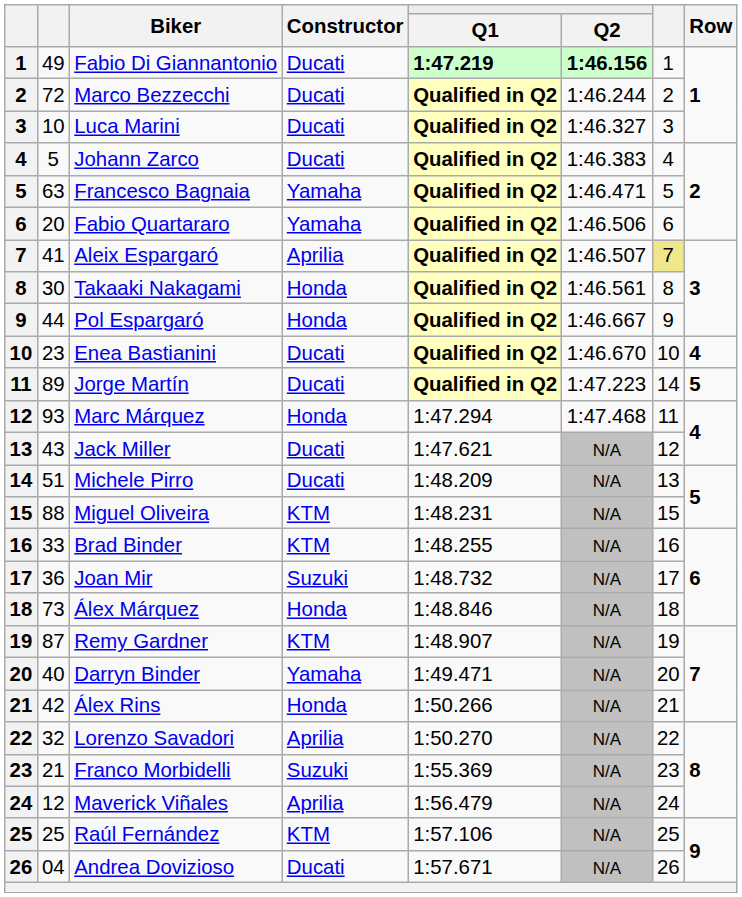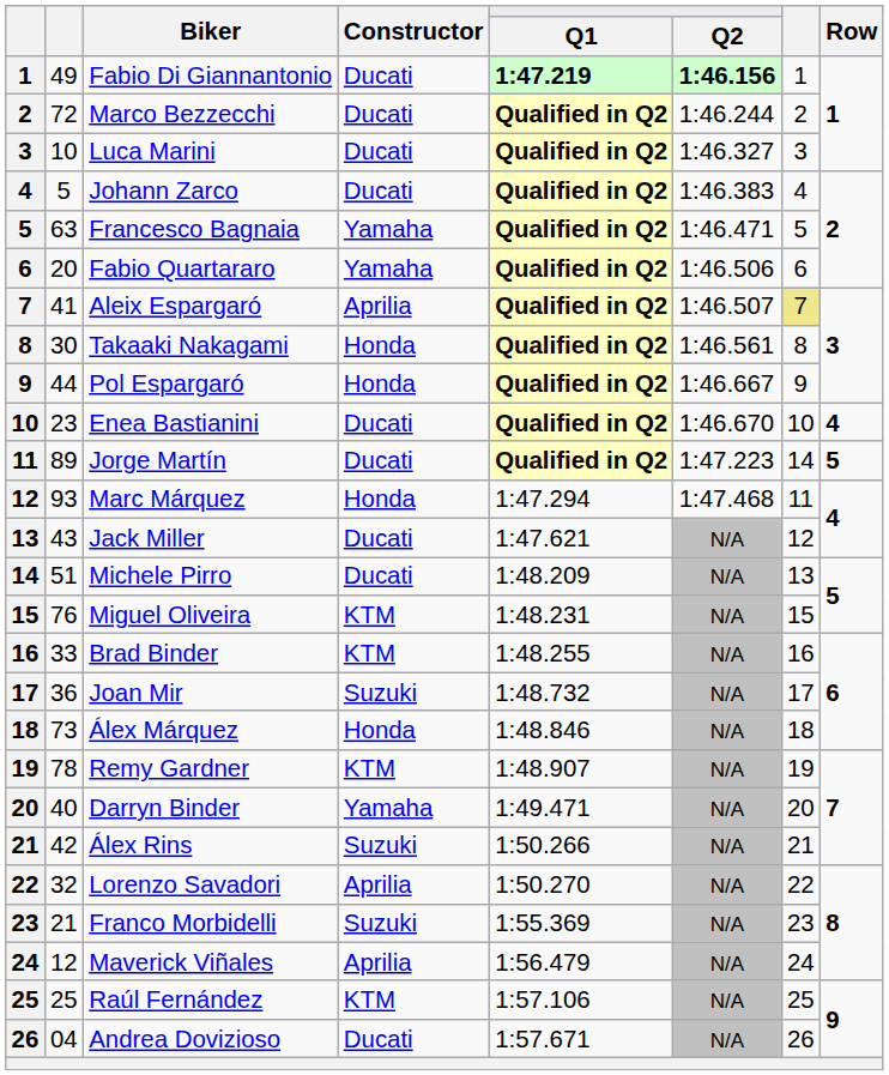Miguel Oliveira | column 2: 88 -> 76
Remy Gardner | column 2: 87 -> 78
Álex Rins | Constructor: Honda -> Suzuki
